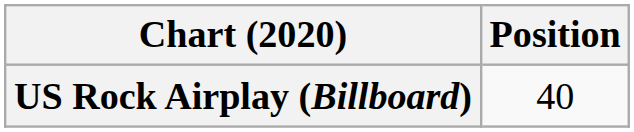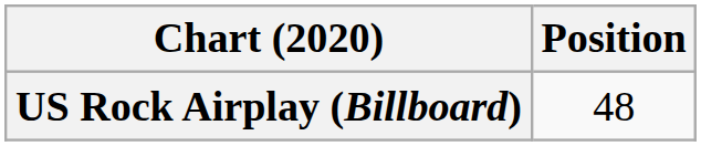US Rock Airplay (Billboard) | Position: 40 -> 48
